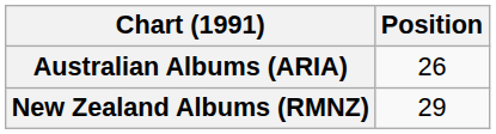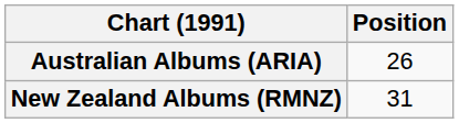New Zealand Albums (RMNZ) | Position: 29 -> 31
